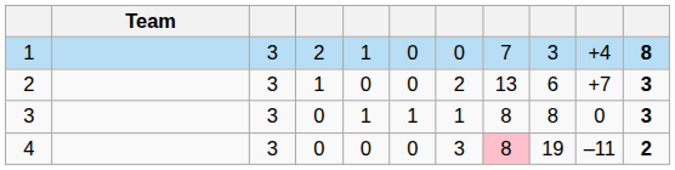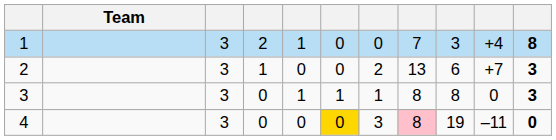4 | column 6: no background -> gold background
4 | column 11: 2 -> 0
